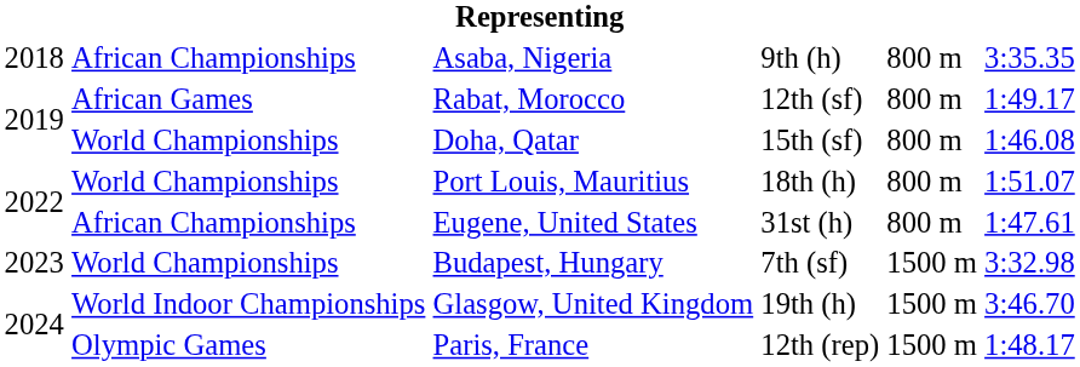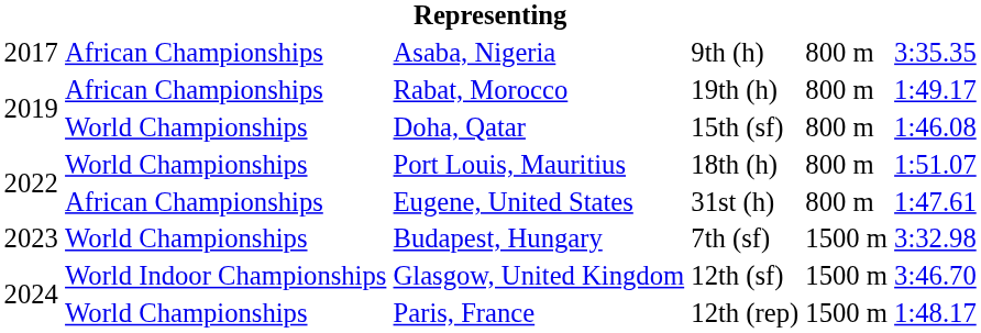Asaba, Nigeria | column 1: 2018 -> 2017
Rabat, Morocco | column 2: African Games -> African Championships
Rabat, Morocco | column 4: 12th (sf) -> 19th (h)
Glasgow, United Kingdom | column 4: 19th (h) -> 12th (sf)
Paris, France | column 2: Olympic Games -> World Championships
